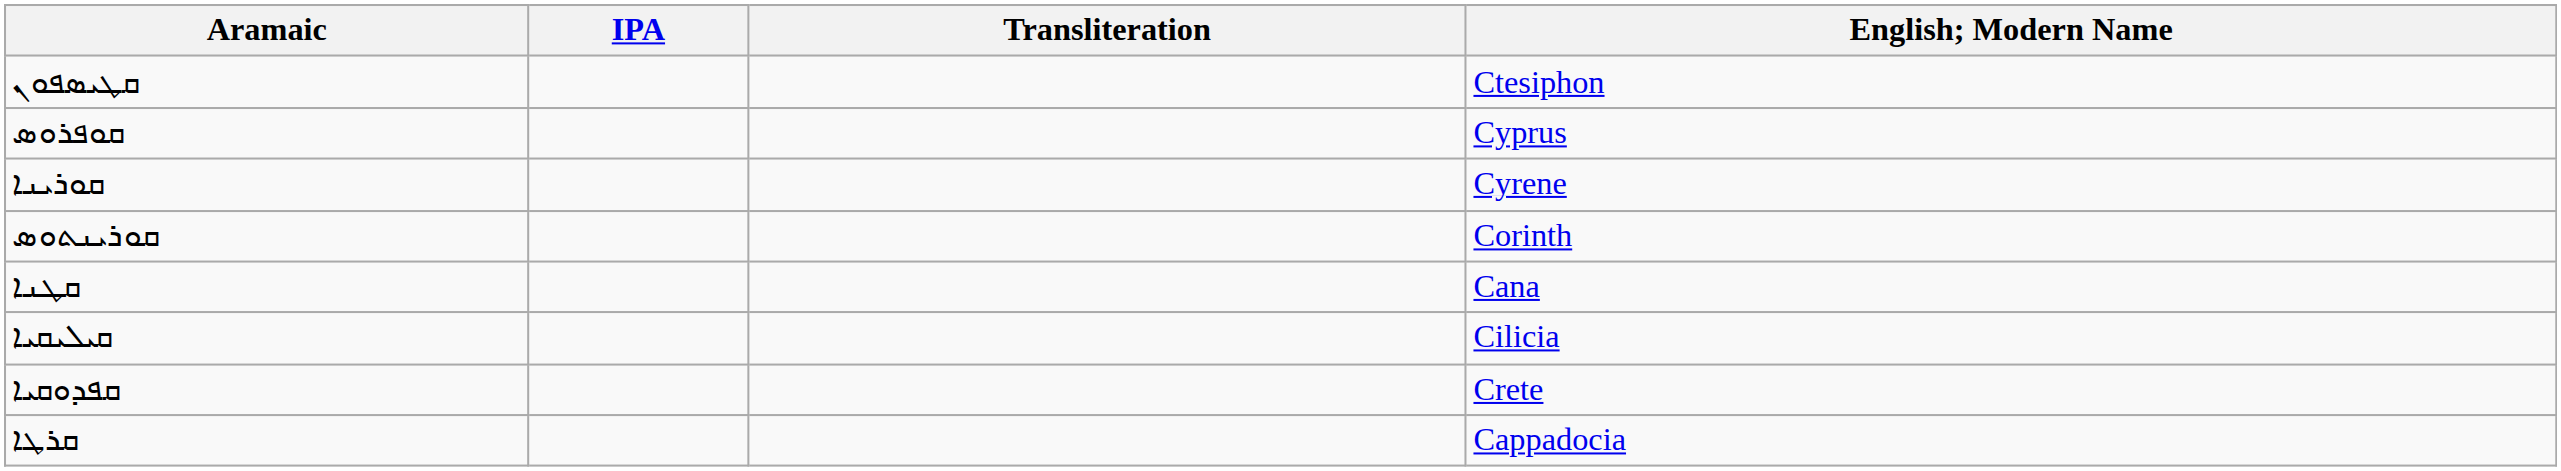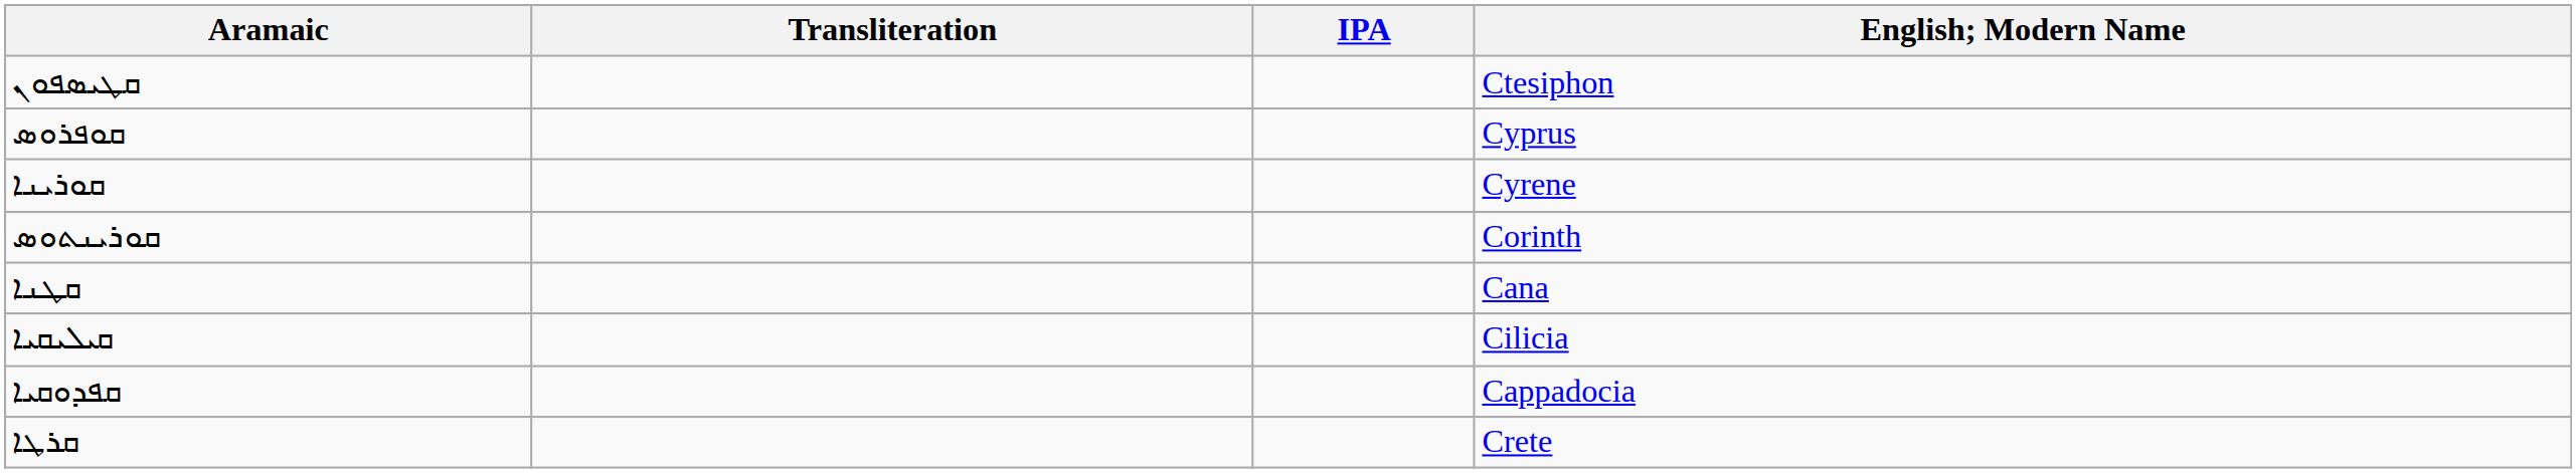columns swapped: Transliteration <-> IPA
ܩܦܕܘܩܝܐ | English; Modern Name: Crete -> Cappadocia
ܩܪܛܐ | English; Modern Name: Cappadocia -> Crete
